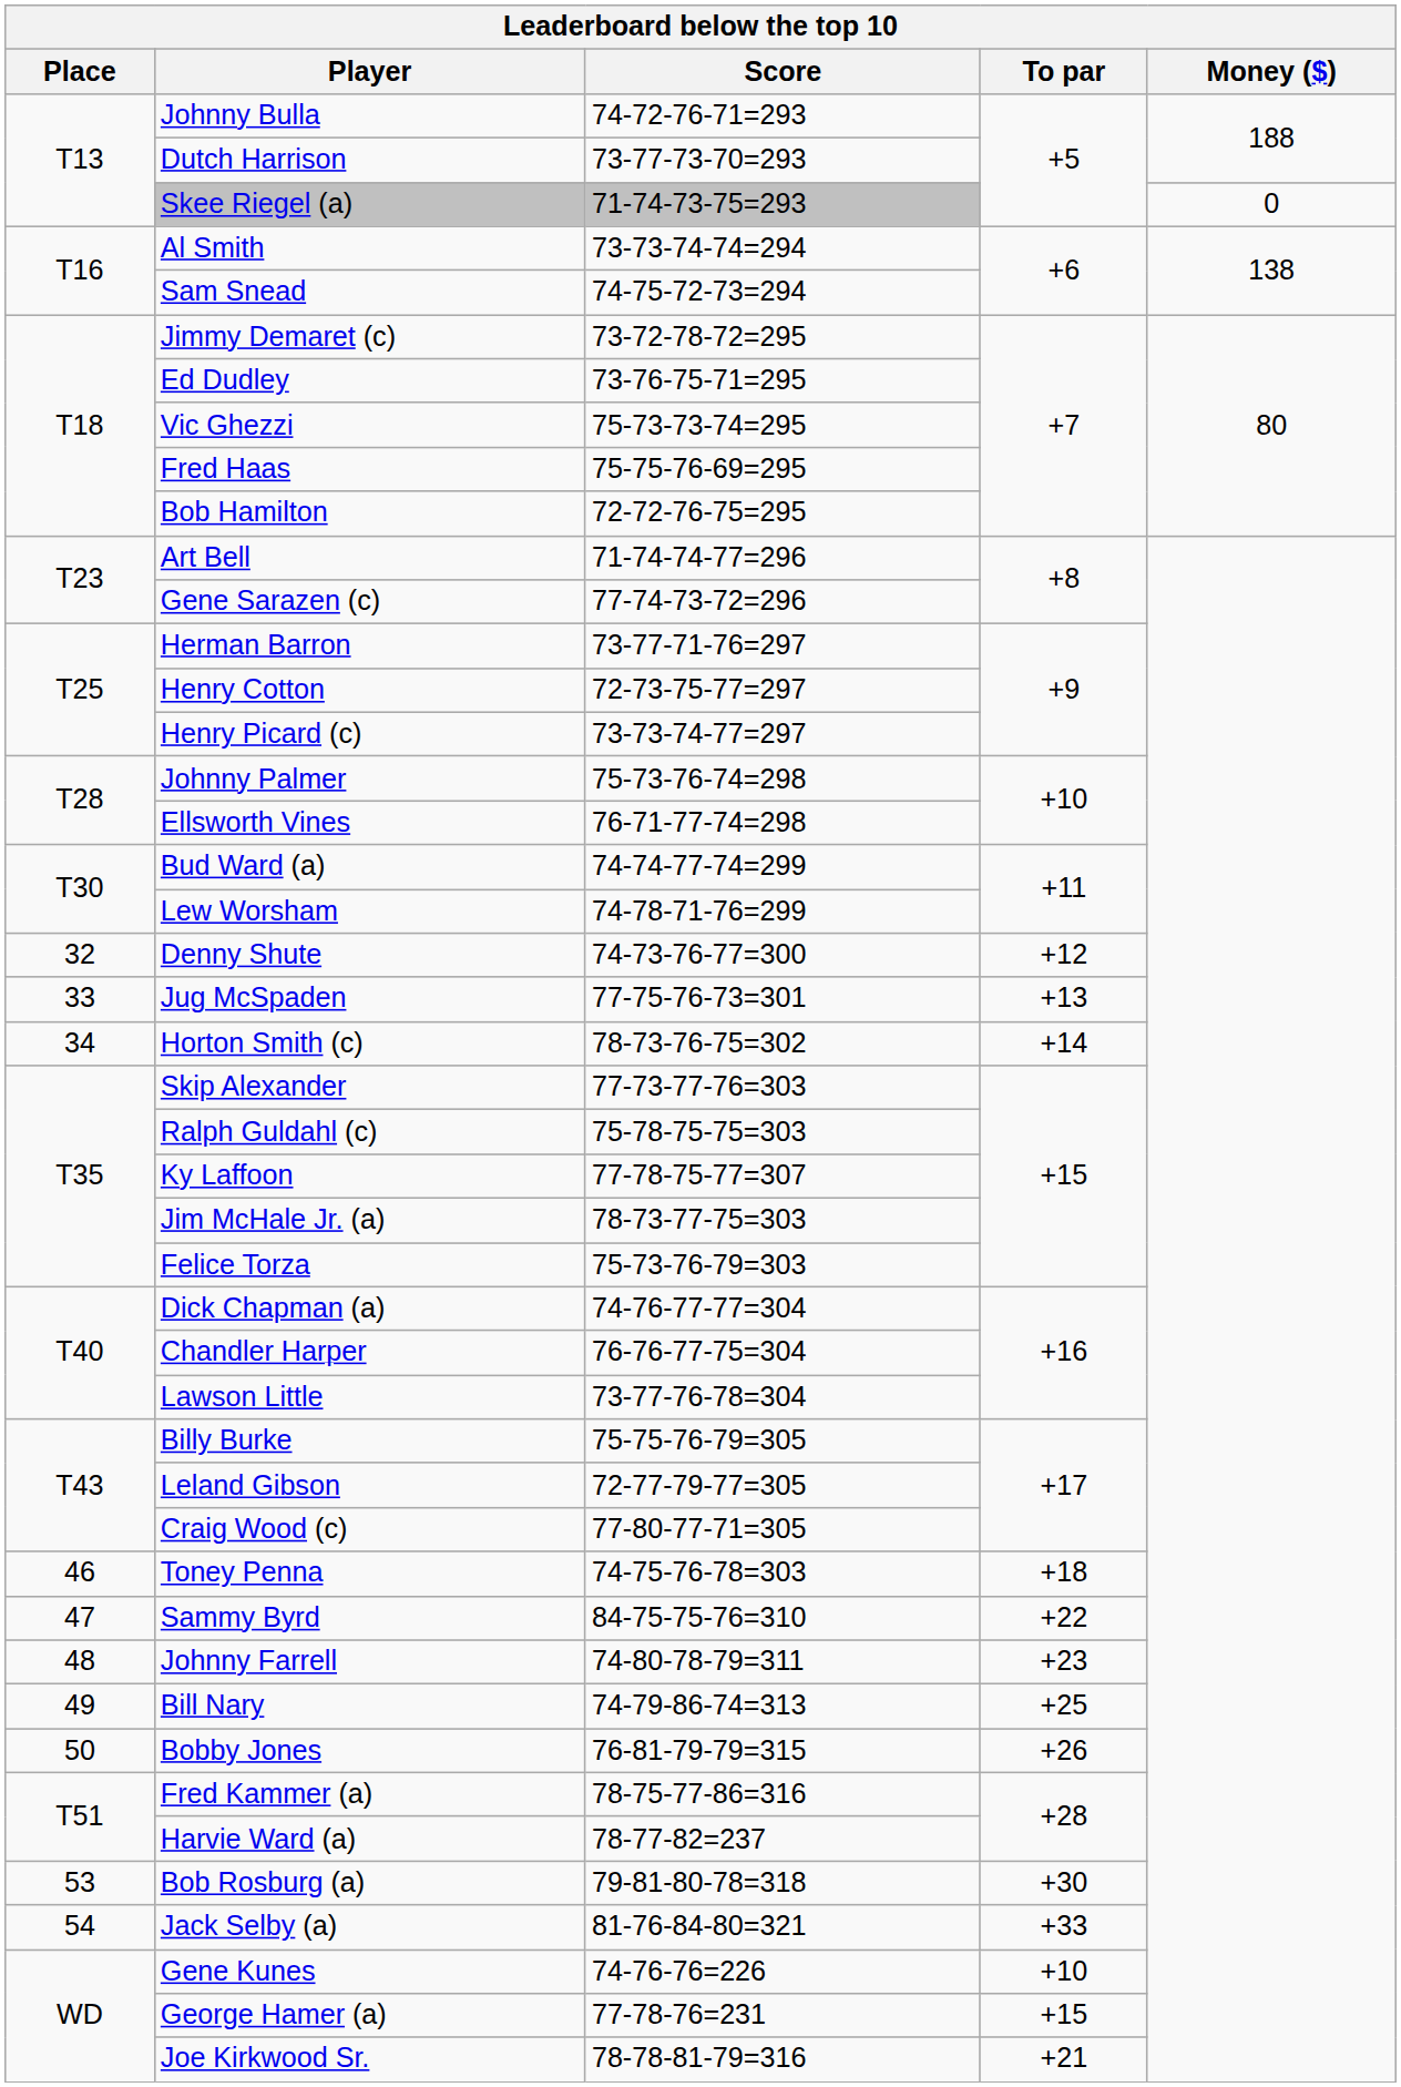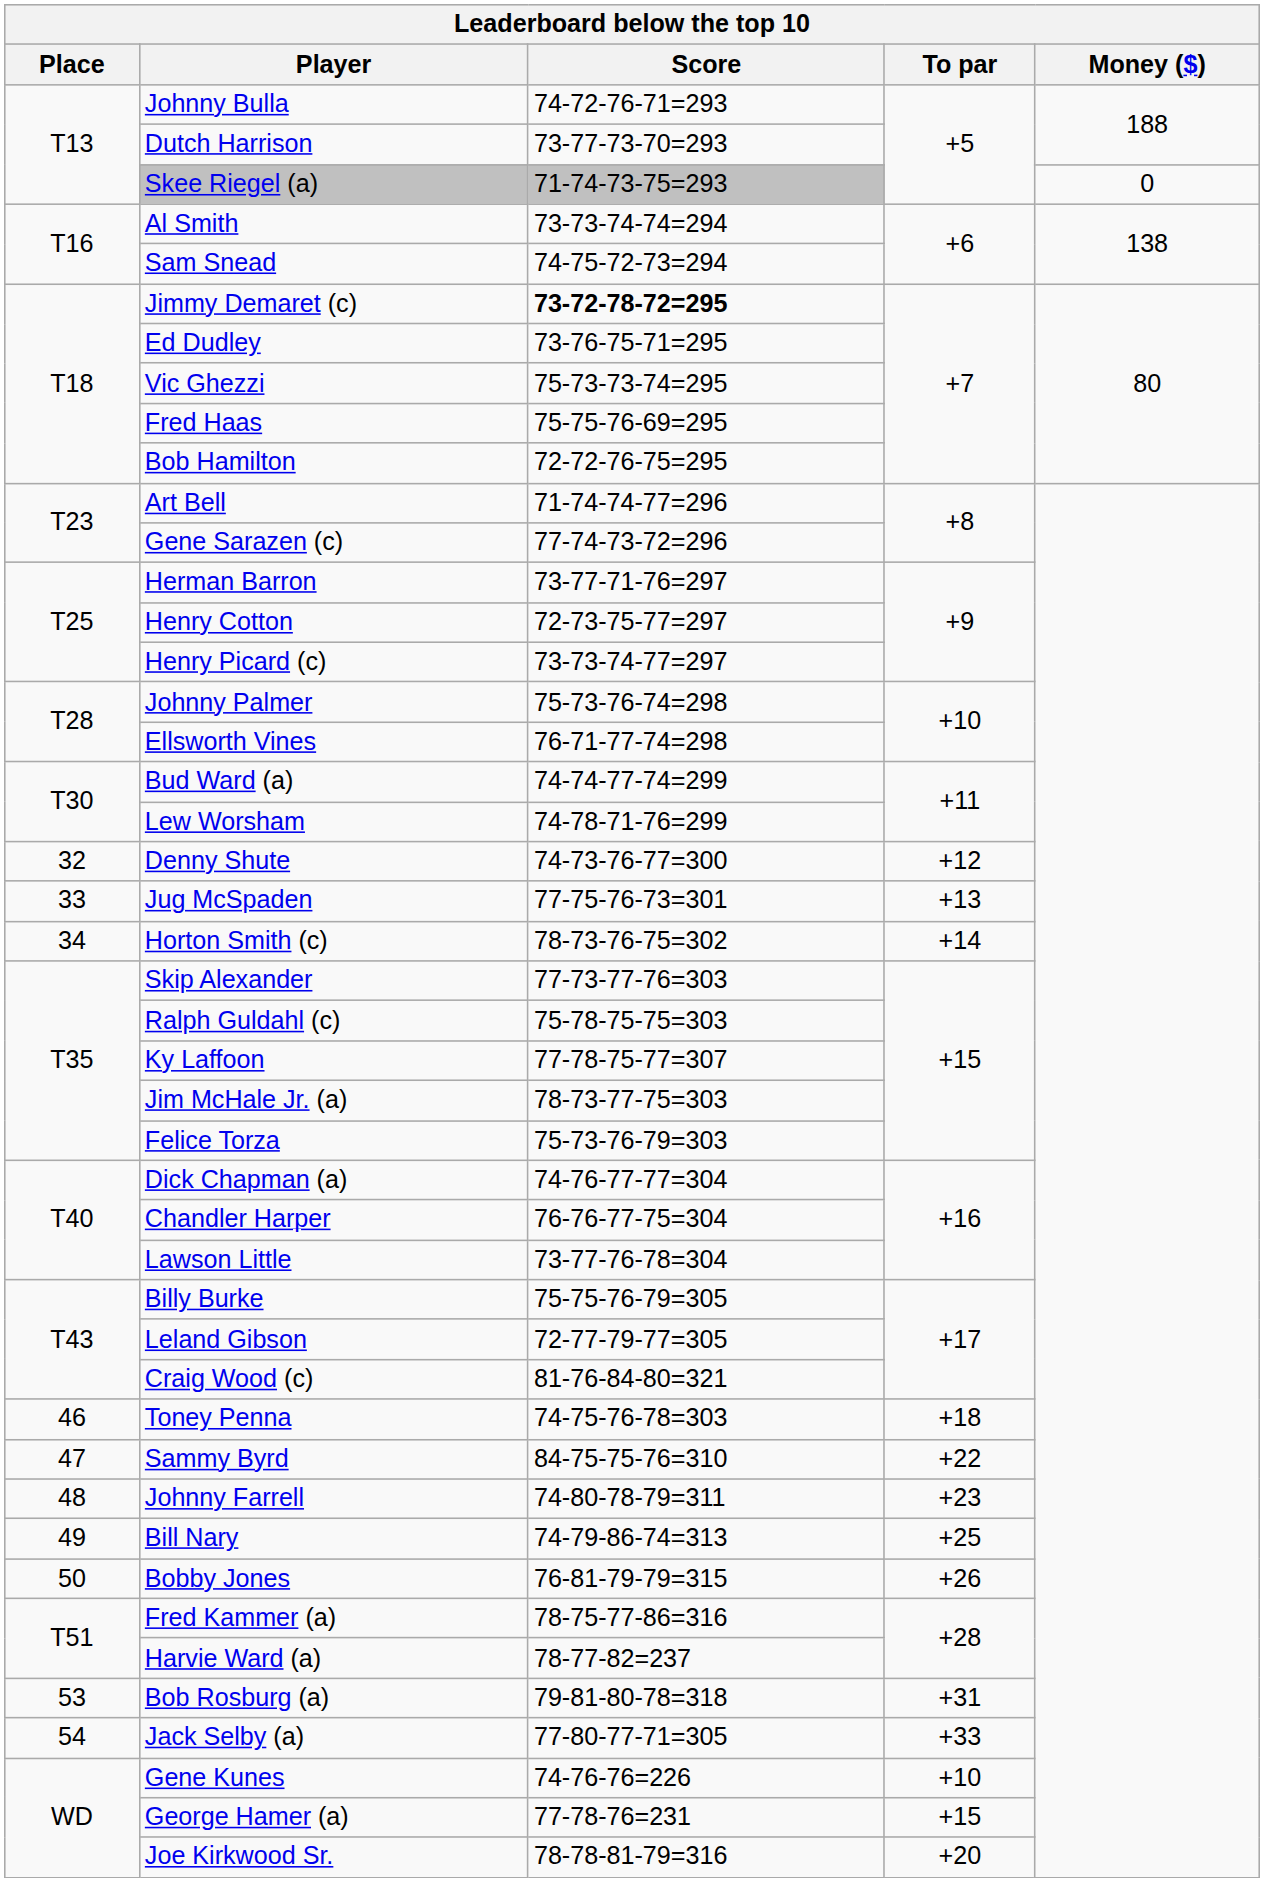Jimmy Demaret (c) | Score: normal -> bold
Craig Wood (c) | Score: 77-80-77-71=305 -> 81-76-84-80=321
Bob Rosburg (a) | To par: +30 -> +31
Jack Selby (a) | Score: 81-76-84-80=321 -> 77-80-77-71=305
Joe Kirkwood Sr. | To par: +21 -> +20
